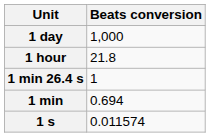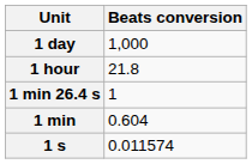1 min | Beats conversion: 0.694 -> 0.604
